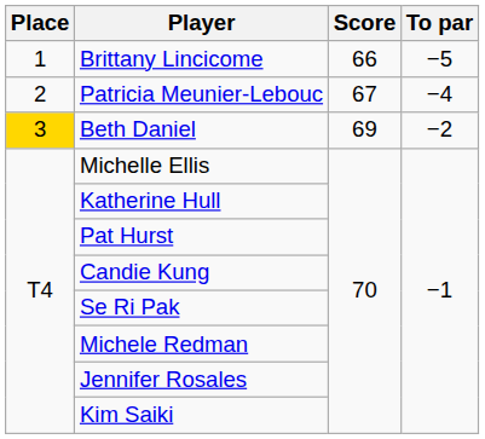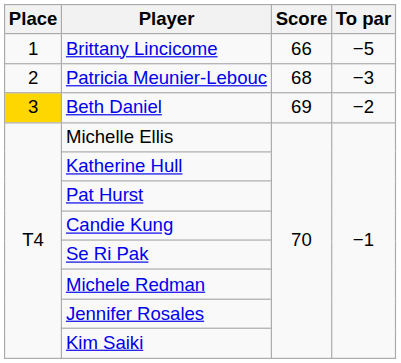Patricia Meunier-Lebouc | Score: 67 -> 68
Patricia Meunier-Lebouc | To par: −4 -> −3
